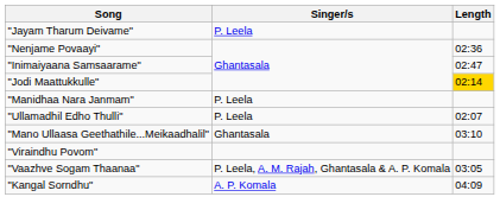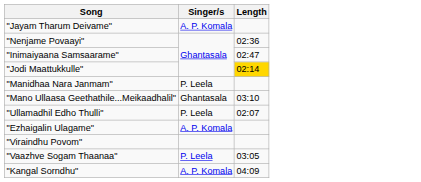"Jayam Tharum Deivame" | Singer/s: P. Leela -> A. P. Komala
rows swapped: "Mano Ullaasa Geethathile...Meikaadhalil" <-> "Ullamadhil Edho Thulli"
+ row: "Ezhaigalin Ulagame" | A. P. Komala
"Vaazhve Sogam Thaanaa" | Singer/s: P. Leela, A. M. Rajah, Ghantasala & A. P. Komala -> P. Leela
